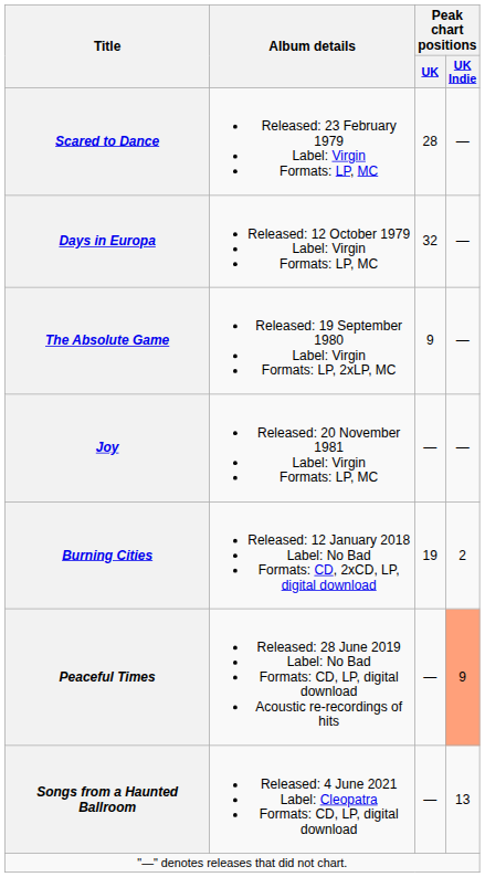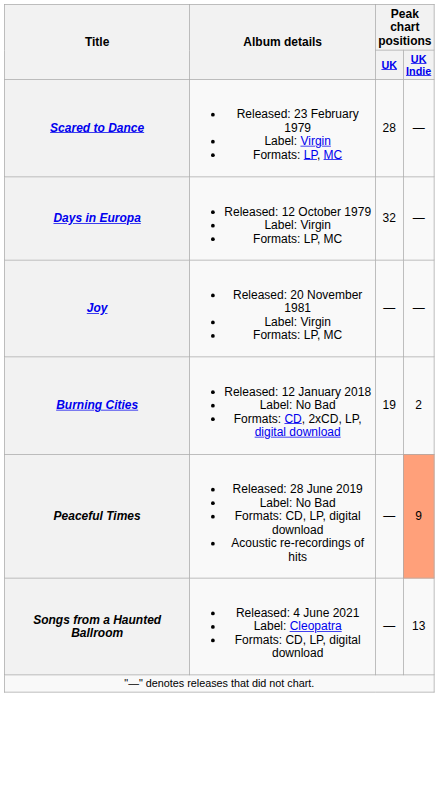- row: The Absolute Game | Released: 19 September 1980 Label: Virgin Formats: LP, 2xLP, MC | 9 | —
